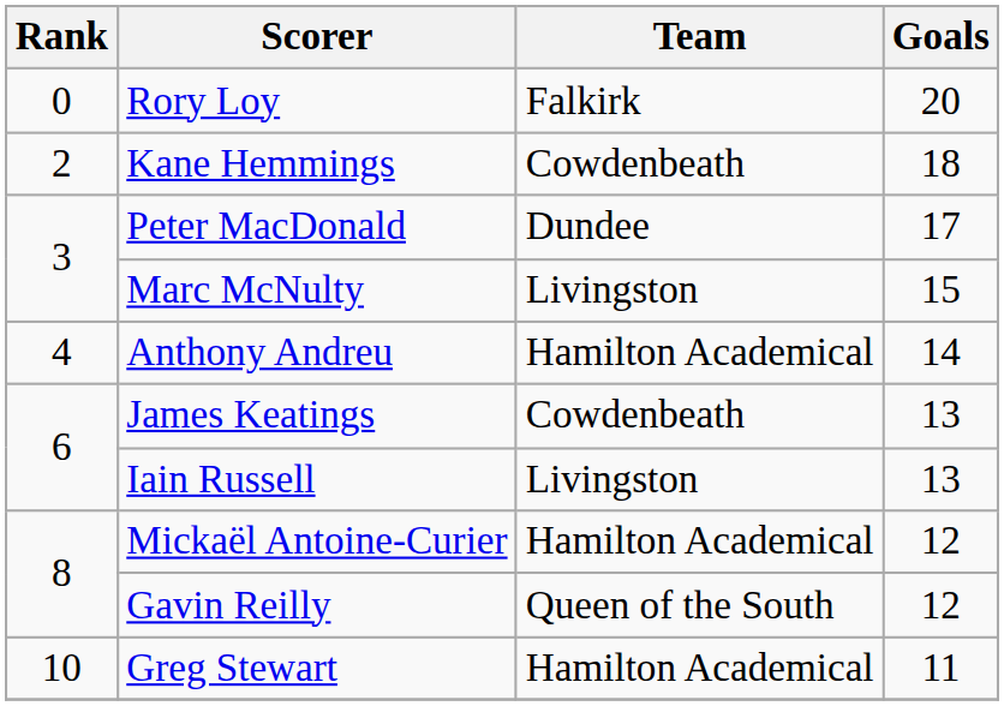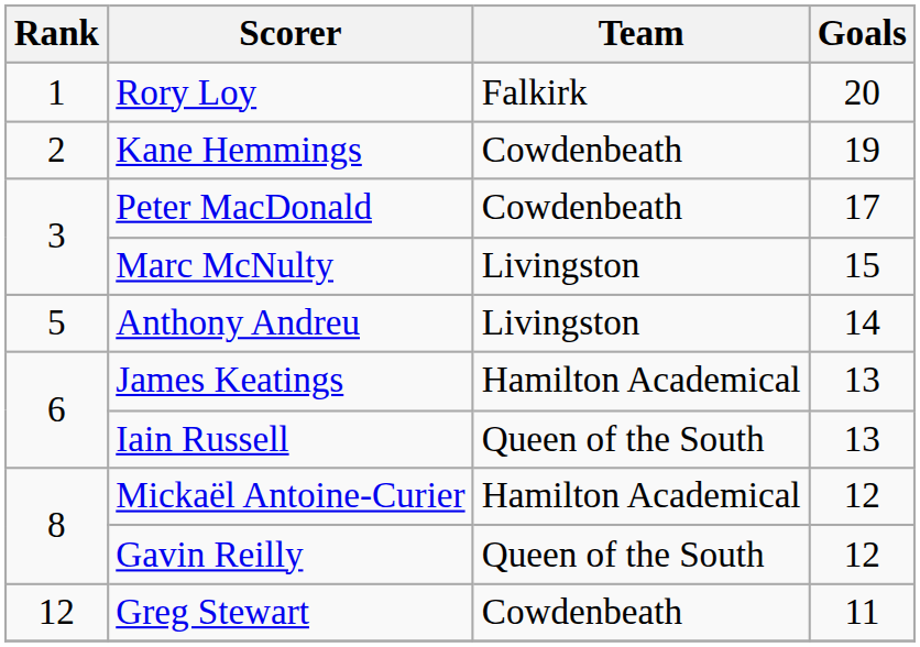Rory Loy | Rank: 0 -> 1
Kane Hemmings | Goals: 18 -> 19
Peter MacDonald | Team: Dundee -> Cowdenbeath
Anthony Andreu | Rank: 4 -> 5
Anthony Andreu | Team: Hamilton Academical -> Livingston
James Keatings | Team: Cowdenbeath -> Hamilton Academical
Iain Russell | Team: Livingston -> Queen of the South
Greg Stewart | Rank: 10 -> 12
Greg Stewart | Team: Hamilton Academical -> Cowdenbeath
